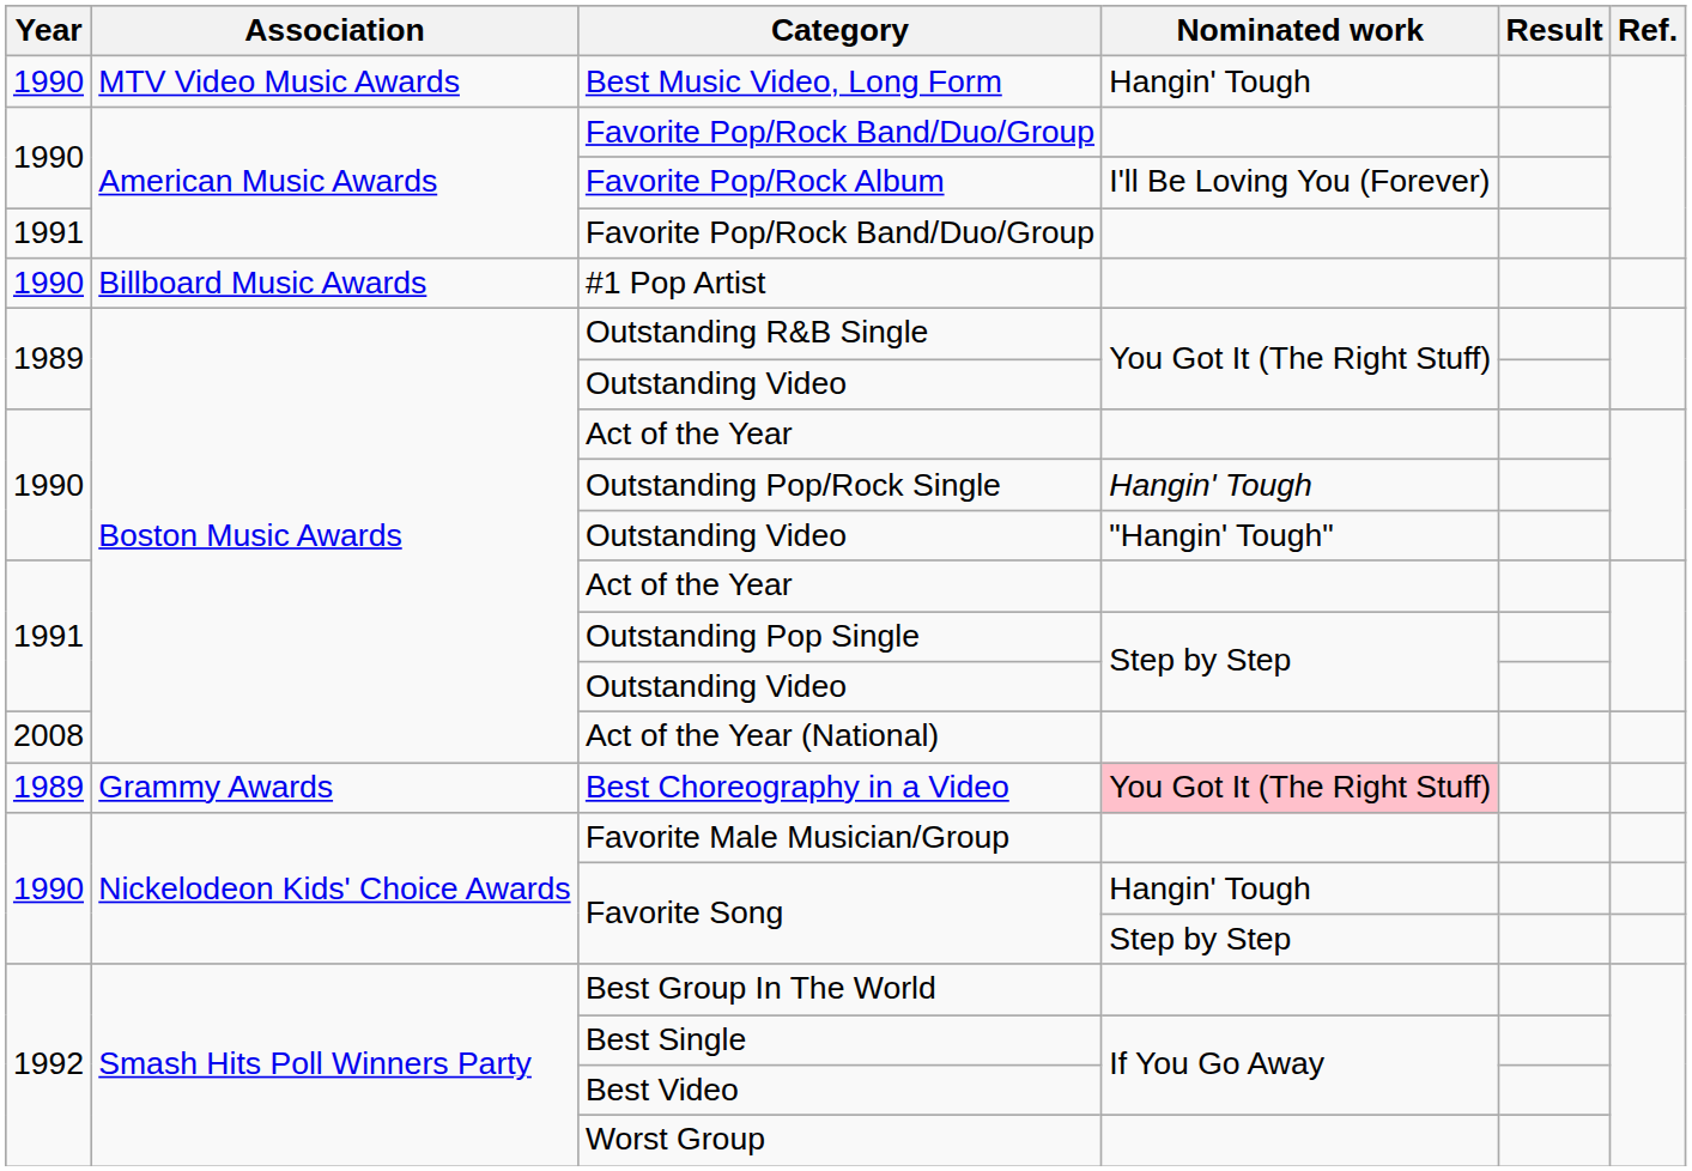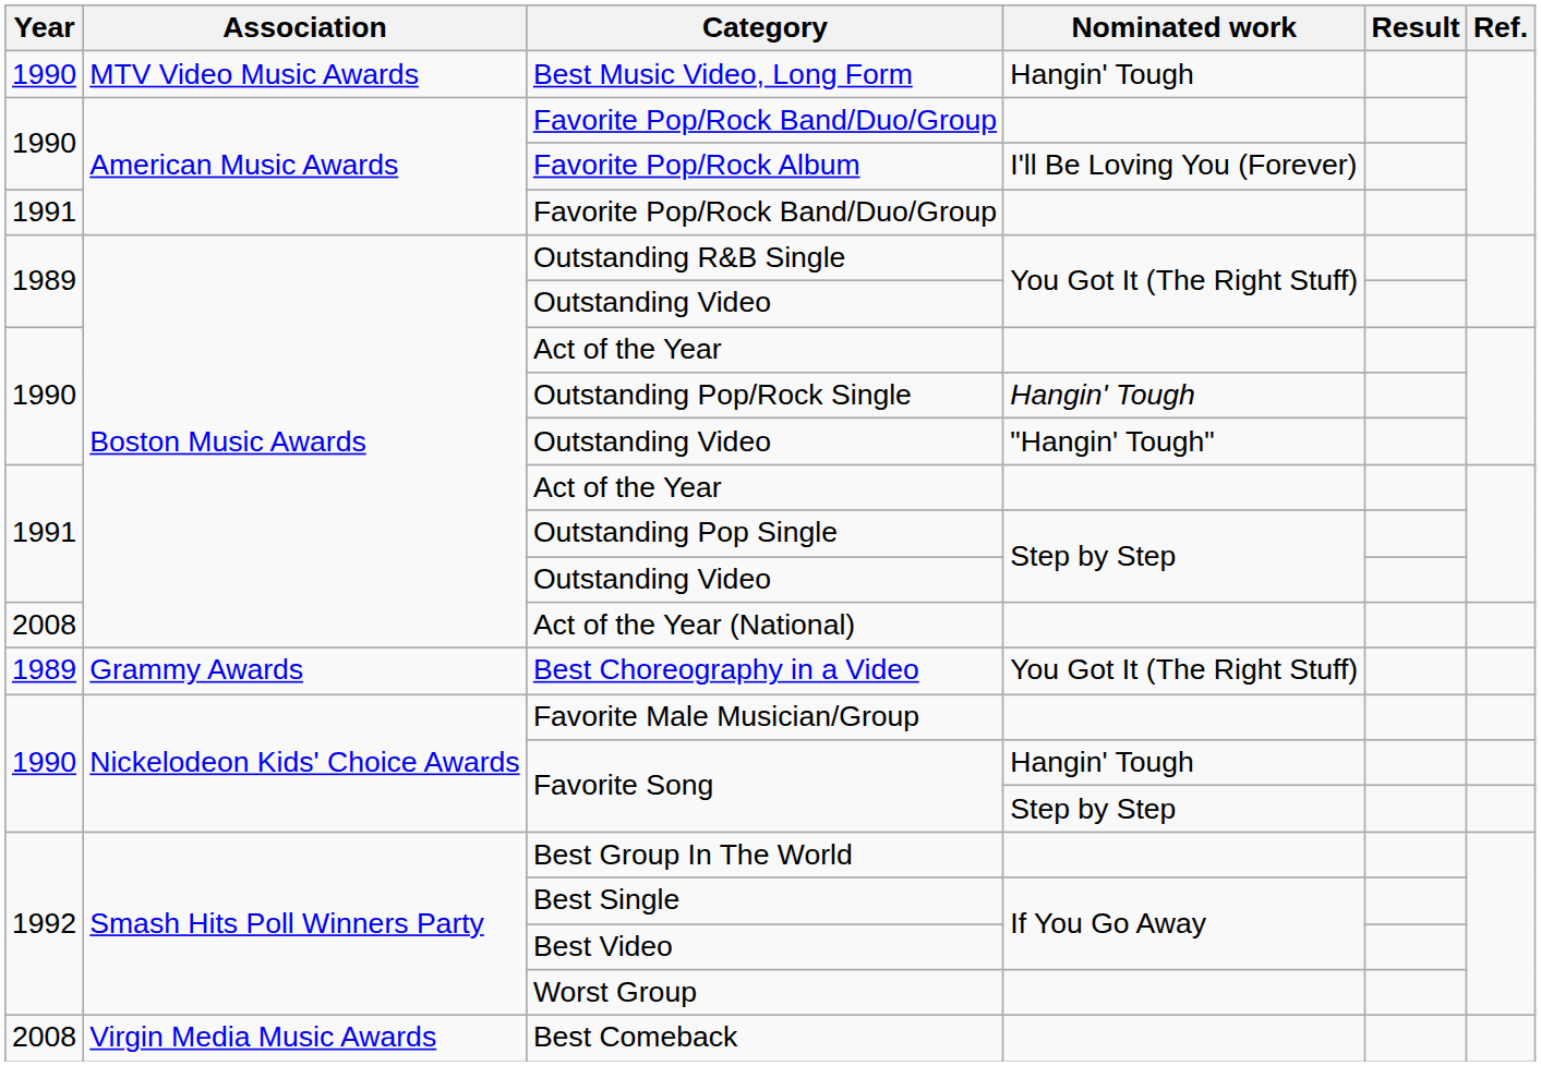- row: 1990 | Billboard Music Awards | #1 Pop Artist
Best Choreography in a Video | Nominated work: pink background -> no background
+ row: 2008 | Virgin Media Music Awards | Best Comeback
